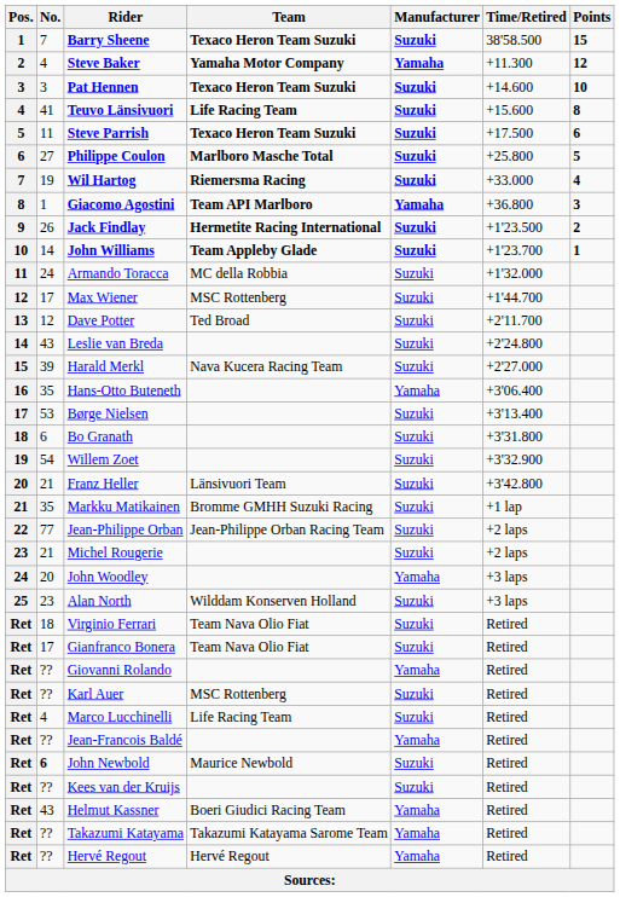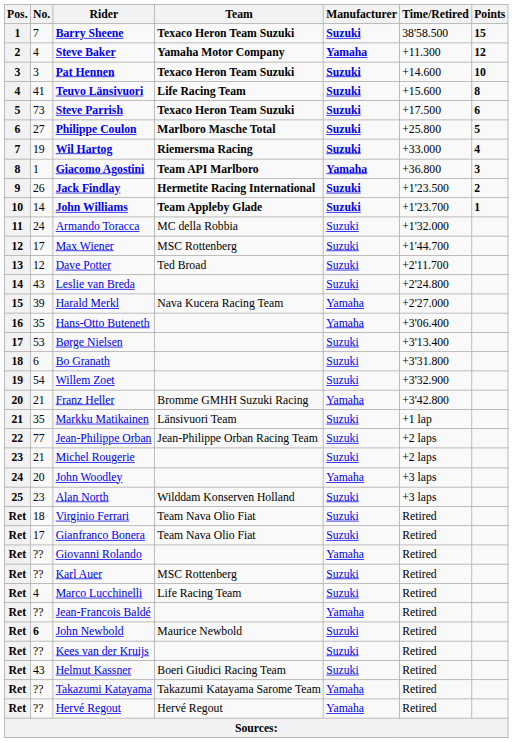Steve Parrish | No.: 11 -> 73
Harald Merkl | Manufacturer: Suzuki -> Yamaha
Franz Heller | Team: Länsivuori Team -> Bromme GMHH Suzuki Racing
Franz Heller | Manufacturer: Suzuki -> Yamaha
Markku Matikainen | Team: Bromme GMHH Suzuki Racing -> Länsivuori Team
Helmut Kassner | Manufacturer: Yamaha -> Suzuki
